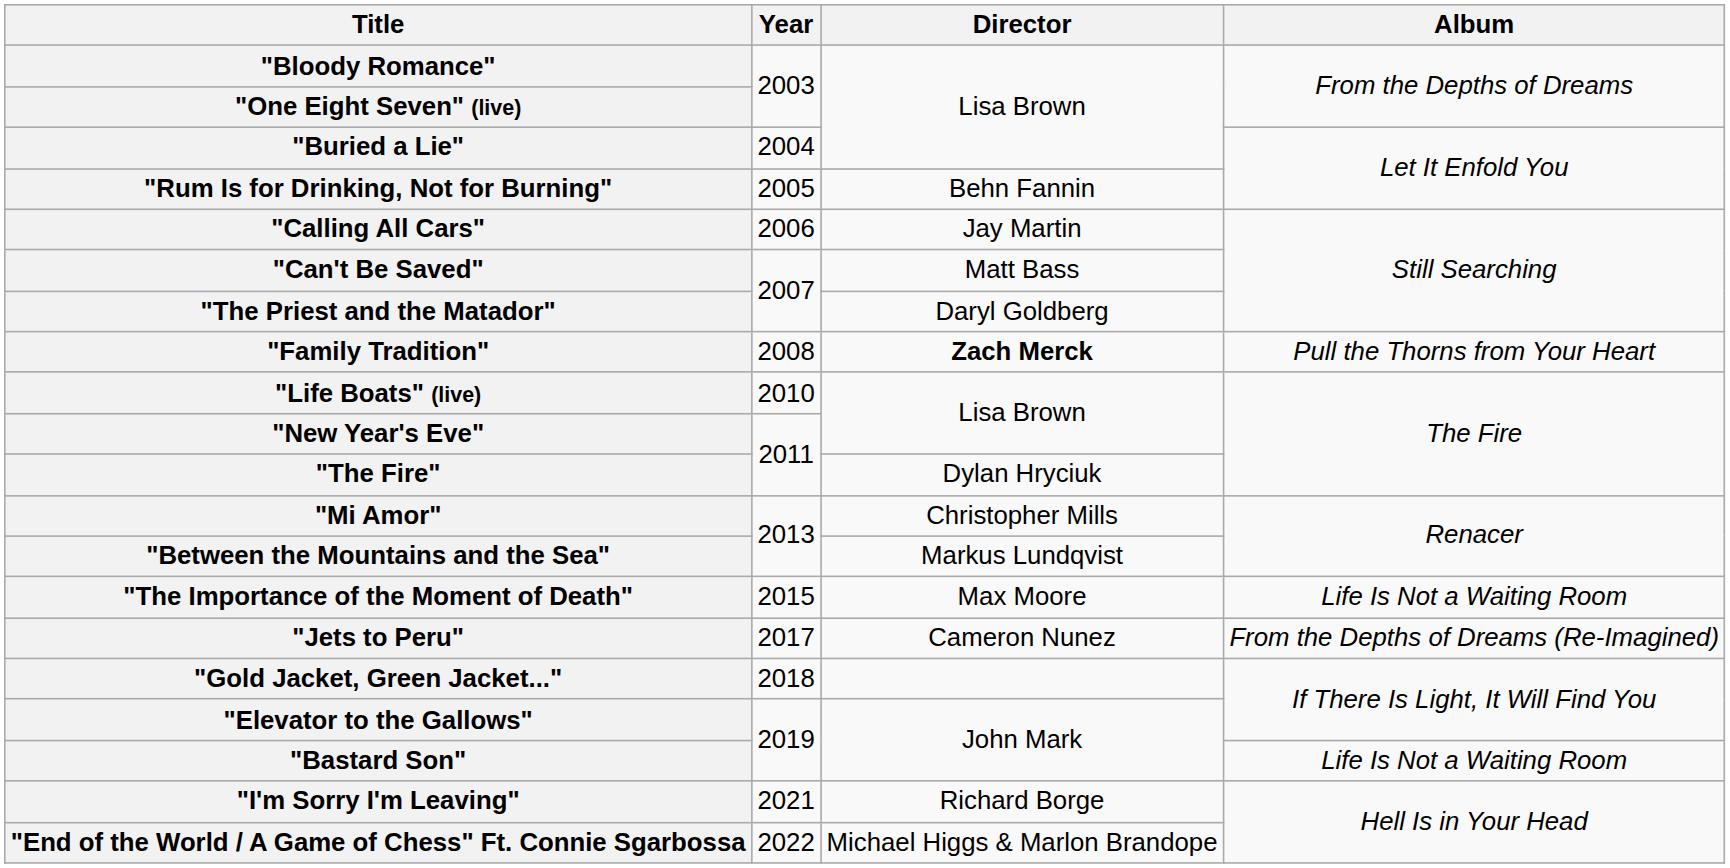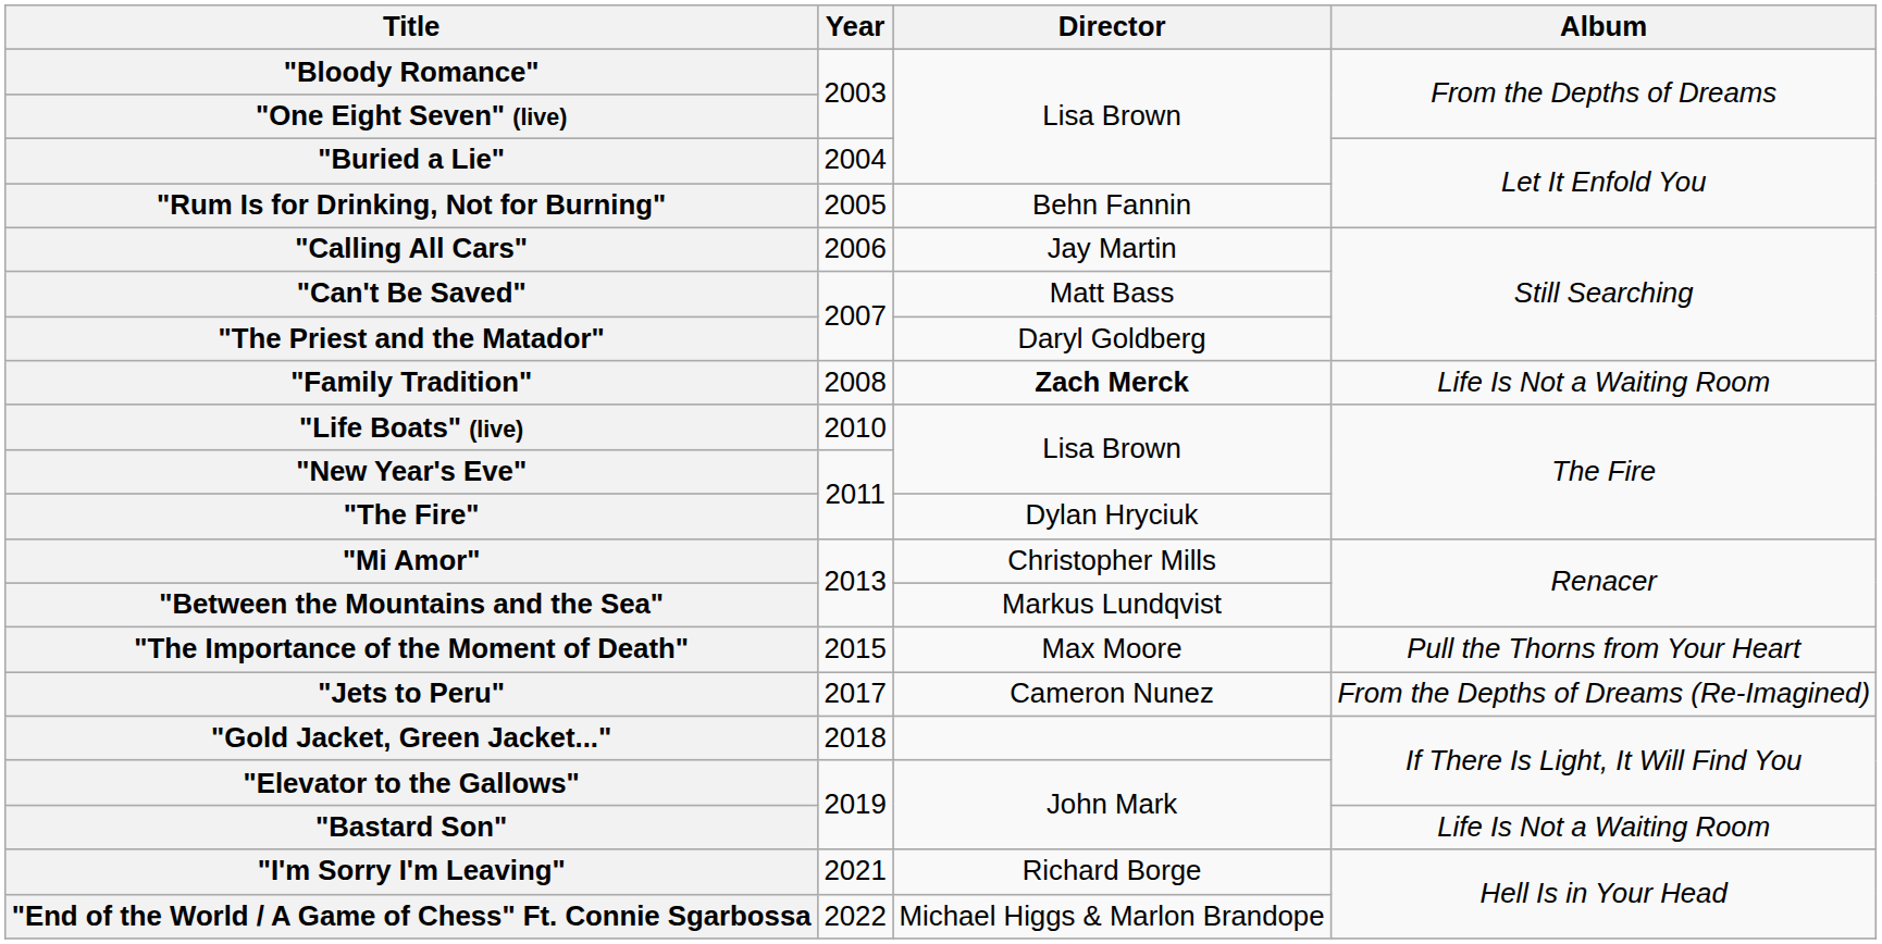"Family Tradition" | Album: Pull the Thorns from Your Heart -> Life Is Not a Waiting Room
"The Importance of the Moment of Death" | Album: Life Is Not a Waiting Room -> Pull the Thorns from Your Heart
